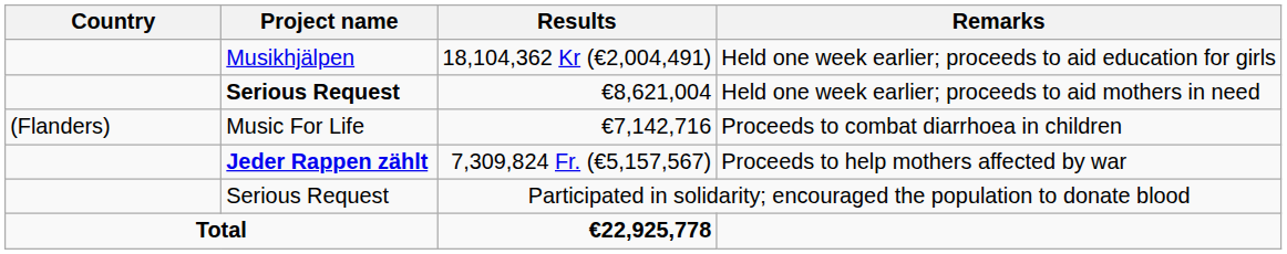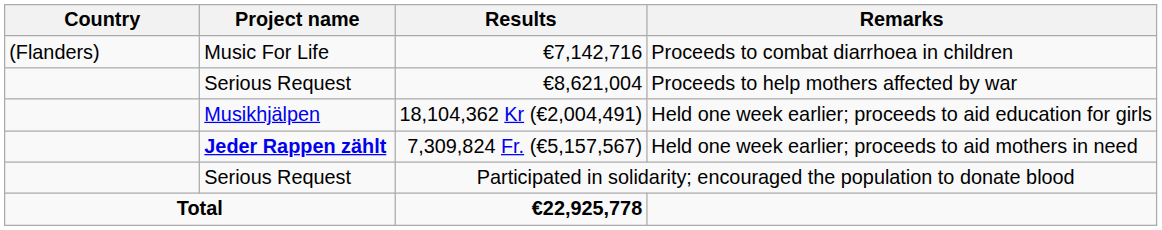rows swapped: €7,142,716 <-> 18,104,362 Kr (€2,004,491)
€8,621,004 | Project name: bold -> normal
€8,621,004 | Remarks: Held one week earlier; proceeds to aid mothers in need -> Proceeds to help mothers affected by war
7,309,824 Fr. (€5,157,567) | Remarks: Proceeds to help mothers affected by war -> Held one week earlier; proceeds to aid mothers in need
